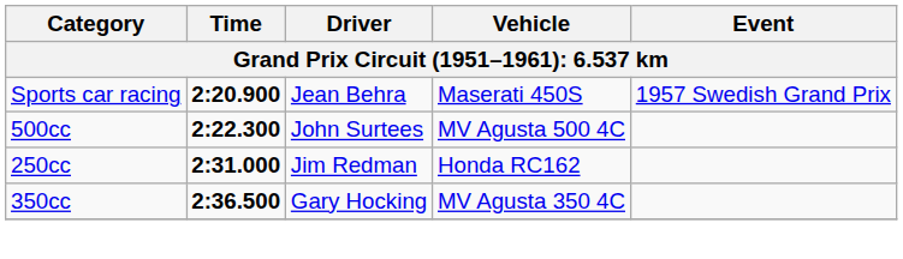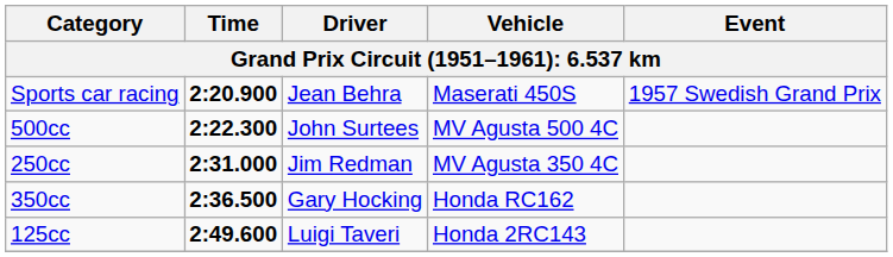250cc | Vehicle: Honda RC162 -> MV Agusta 350 4C
350cc | Vehicle: MV Agusta 350 4C -> Honda RC162
+ row: 125cc | 2:49.600 | Luigi Taveri | Honda 2RC143
